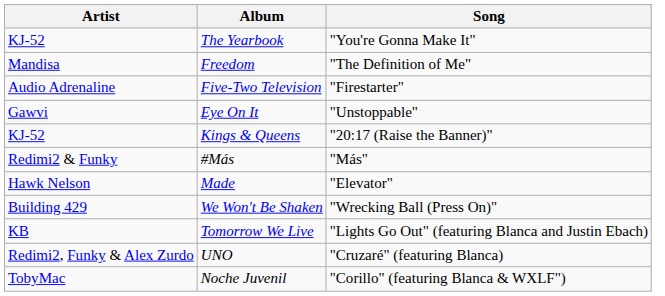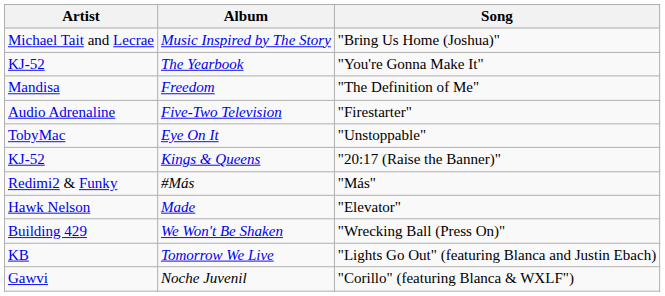+ row: Michael Tait and Lecrae | Music Inspired by The Story | "Bring Us Home (Joshua)"
Eye On It | Artist: Gawvi -> TobyMac
- row: Redimi2, Funky & Alex Zurdo | UNO | "Cruzaré" (featuring Blanca)
Noche Juvenil | Artist: TobyMac -> Gawvi
